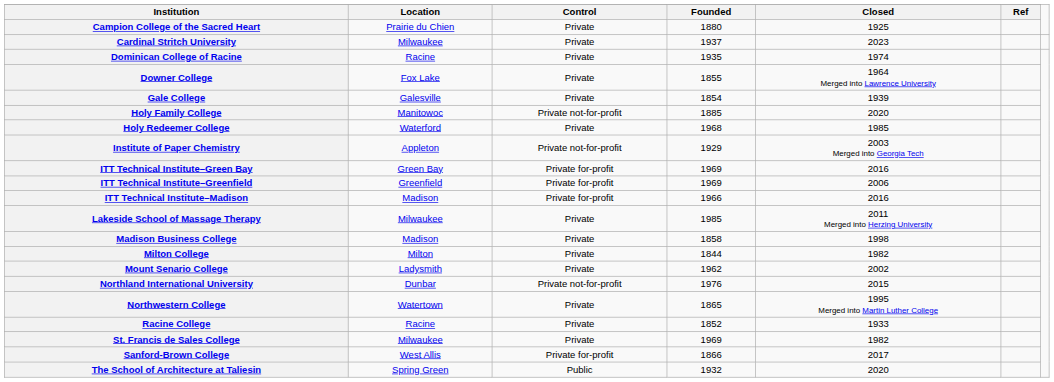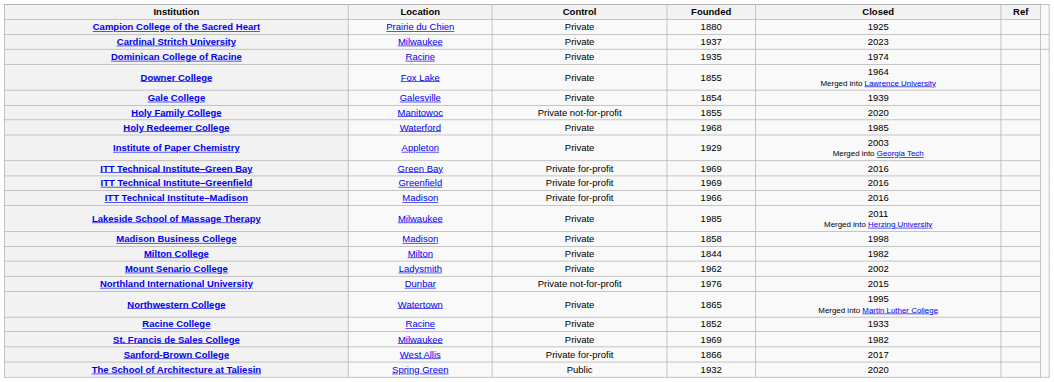Holy Family College | Founded: 1885 -> 1855
Institute of Paper Chemistry | Control: Private not-for-profit -> Private
ITT Technical Institute–Greenfield | Closed: 2006 -> 2016
